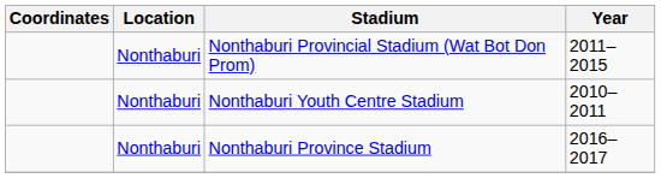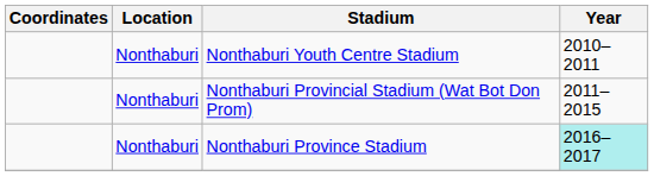rows swapped: Nonthaburi Youth Centre Stadium <-> Nonthaburi Provincial Stadium (Wat Bot Don Prom)
Nonthaburi Province Stadium | Year: no background -> paleturquoise background
